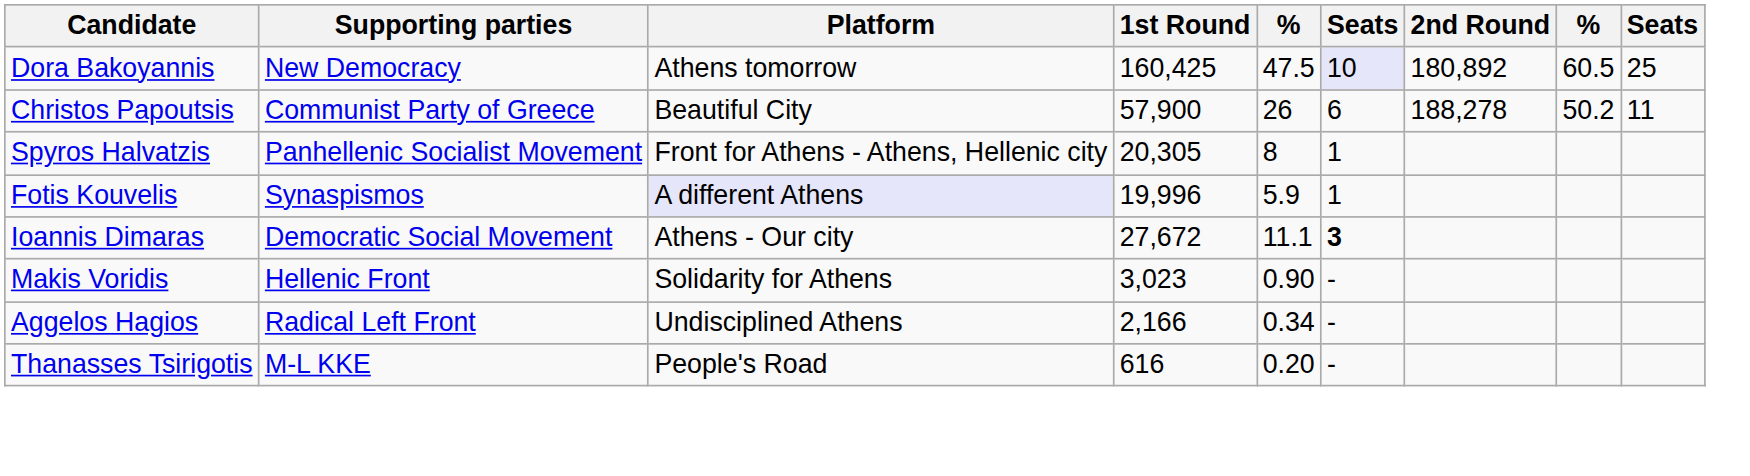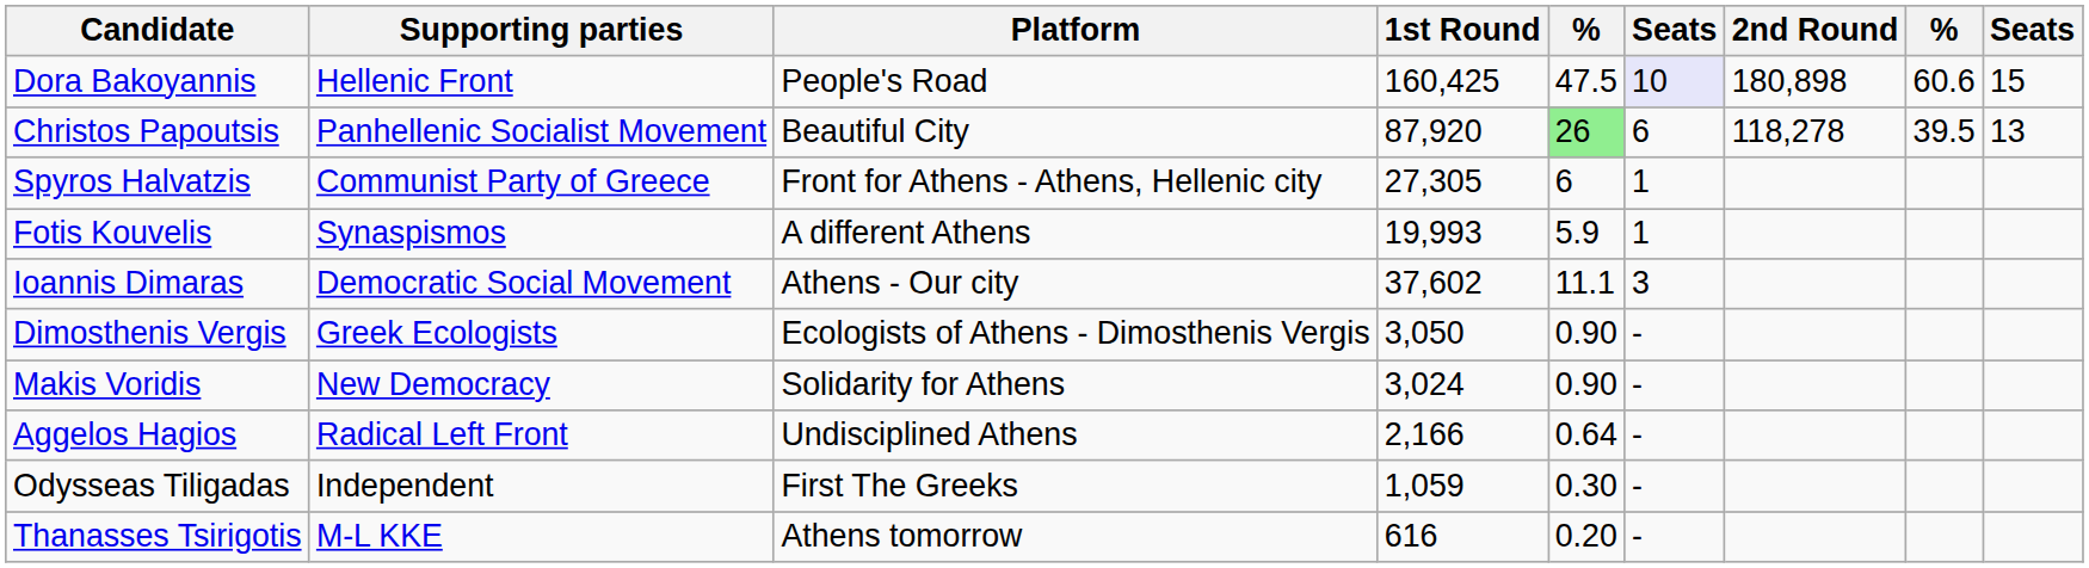Dora Bakoyannis | Supporting parties: New Democracy -> Hellenic Front
Dora Bakoyannis | Platform: Athens tomorrow -> People's Road
Dora Bakoyannis | 2nd Round: 180,892 -> 180,898
Dora Bakoyannis | column 8: 60.5 -> 60.6
Dora Bakoyannis | column 9: 25 -> 15
Christos Papoutsis | Supporting parties: Communist Party of Greece -> Panhellenic Socialist Movement
Christos Papoutsis | 1st Round: 57,900 -> 87,920
Christos Papoutsis | column 5: no background -> lightgreen background
Christos Papoutsis | 2nd Round: 188,278 -> 118,278
Christos Papoutsis | column 8: 50.2 -> 39.5
Christos Papoutsis | column 9: 11 -> 13
Spyros Halvatzis | Supporting parties: Panhellenic Socialist Movement -> Communist Party of Greece
Spyros Halvatzis | 1st Round: 20,305 -> 27,305
Spyros Halvatzis | column 5: 8 -> 6
Fotis Kouvelis | Platform: lavender background -> no background
Fotis Kouvelis | 1st Round: 19,996 -> 19,993
Ioannis Dimaras | 1st Round: 27,672 -> 37,602
Ioannis Dimaras | column 6: bold -> normal
+ row: Dimosthenis Vergis | Greek Ecologists | Ecologists of Athens - Dimosthenis Vergis | 3,050 | 0.90 | -
Makis Voridis | Supporting parties: Hellenic Front -> New Democracy
Makis Voridis | 1st Round: 3,023 -> 3,024
Aggelos Hagios | column 5: 0.34 -> 0.64
+ row: Odysseas Tiligadas | Independent | First The Greeks | 1,059 | 0.30 | -
Thanasses Tsirigotis | Platform: People's Road -> Athens tomorrow
